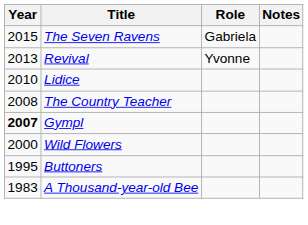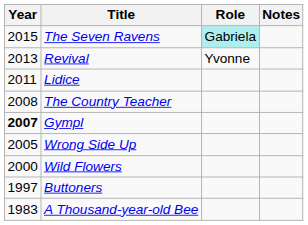The Seven Ravens | Role: no background -> paleturquoise background
Lidice | Year: 2010 -> 2011
+ row: 2005 | Wrong Side Up
Buttoners | Year: 1995 -> 1997
